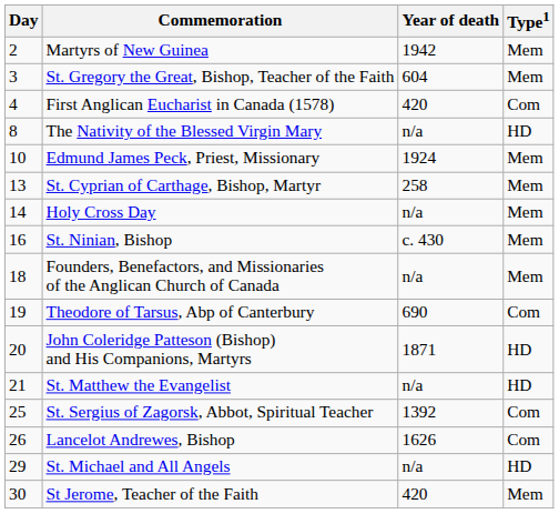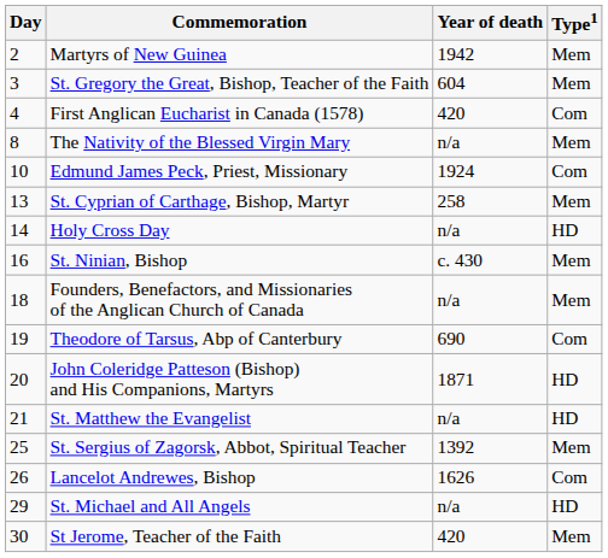The Nativity of the Blessed Virgin Mary | Type1: HD -> Mem
Edmund James Peck, Priest, Missionary | Type1: Mem -> Com
Holy Cross Day | Type1: Mem -> HD
St. Sergius of Zagorsk, Abbot, Spiritual Teacher | Type1: Com -> Mem
